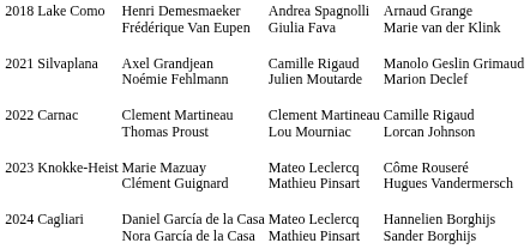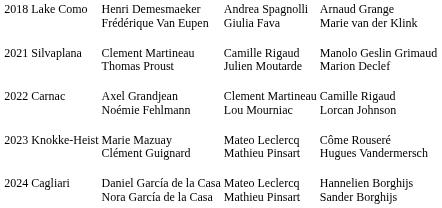2021 Silvaplana | column 2: Axel Grandjean Noémie Fehlmann -> Clement Martineau Thomas Proust
2022 Carnac | column 2: Clement Martineau Thomas Proust -> Axel Grandjean Noémie Fehlmann
